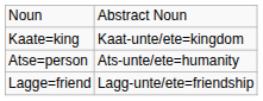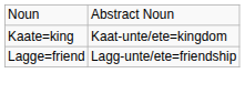- row: Atse=person | Ats-unte/ete=humanity
